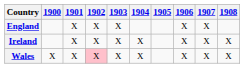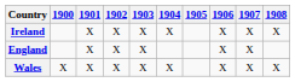rows swapped: England <-> Ireland
Wales | 1902: pink background -> no background
